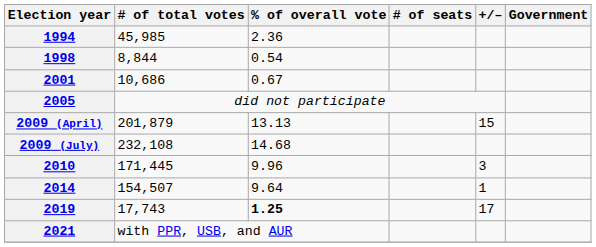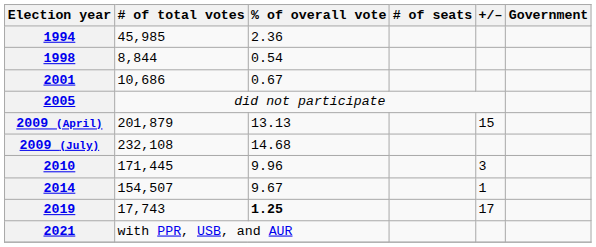2014 | % of overall vote: 9.64 -> 9.67
